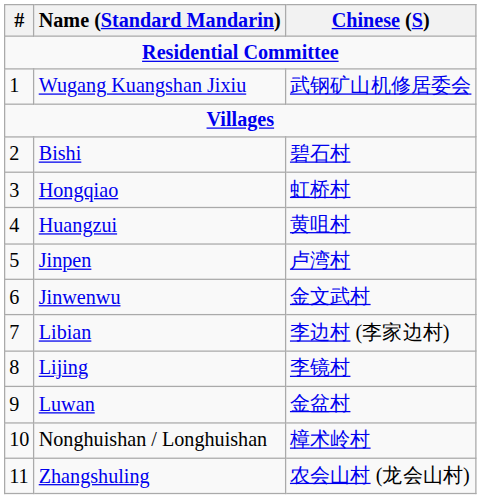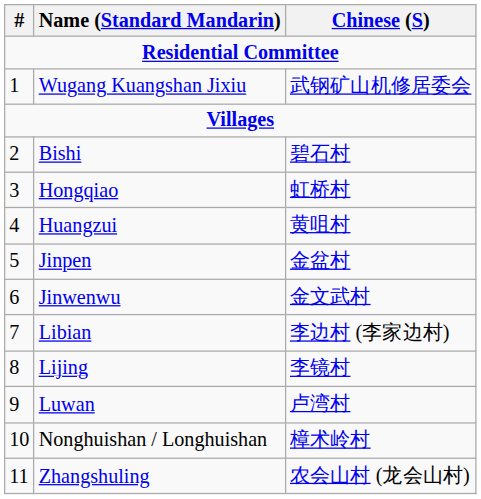Jinpen | Chinese (S): 卢湾村 -> 金盆村
Luwan | Chinese (S): 金盆村 -> 卢湾村
